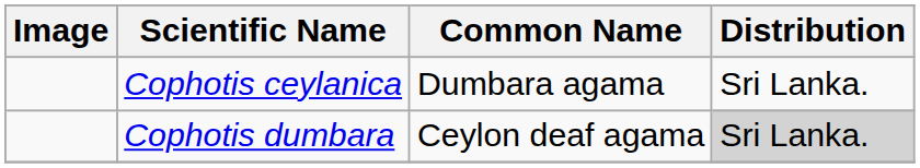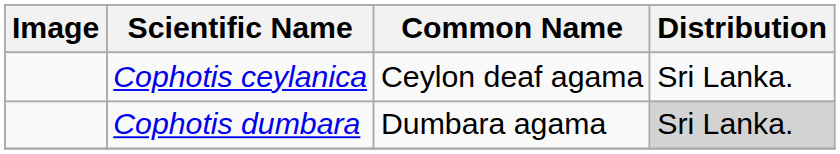Cophotis ceylanica | Common Name: Dumbara agama -> Ceylon deaf agama
Cophotis dumbara | Common Name: Ceylon deaf agama -> Dumbara agama
